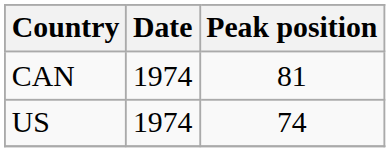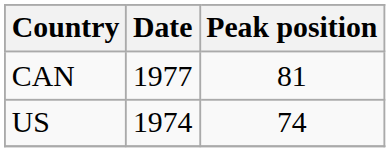CAN | Date: 1974 -> 1977
